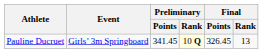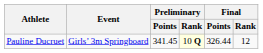Pauline Ducruet | Final / Points: 326.45 -> 326.44
Pauline Ducruet | Final / Rank: 13 -> 12
